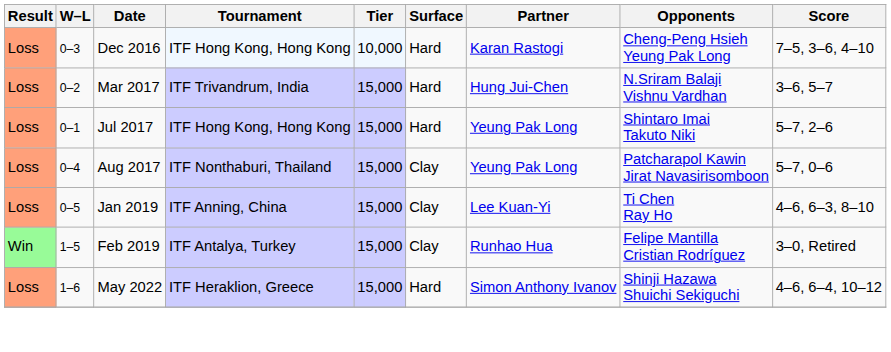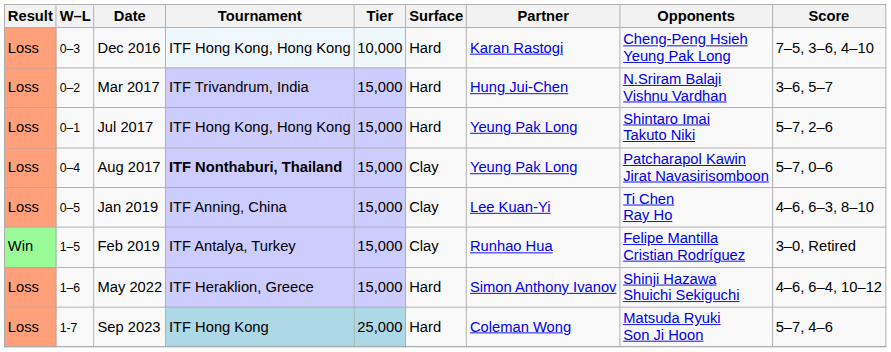Aug 2017 | Tournament: normal -> bold
+ row: Loss | 1-7 | Sep 2023 | ITF Hong Kong | 25,000 | Hard | Coleman Wong | Matsuda Ryuki Son Ji Hoon | 5–7, 4–6
